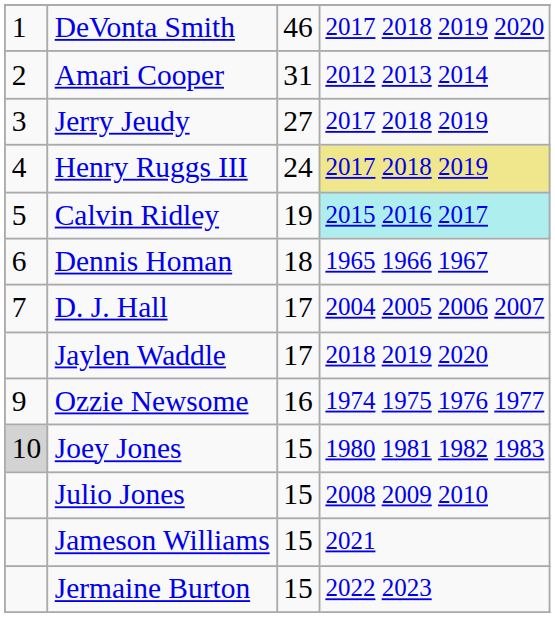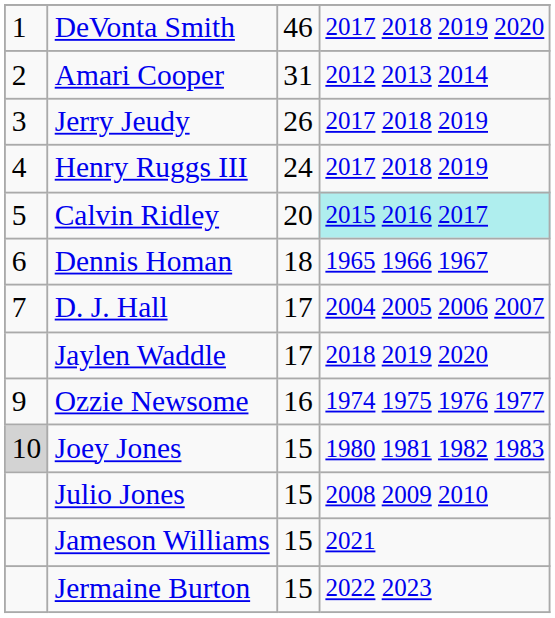Jerry Jeudy | column 3: 27 -> 26
Henry Ruggs III | column 4: khaki background -> no background
Calvin Ridley | column 3: 19 -> 20
